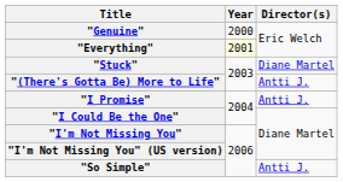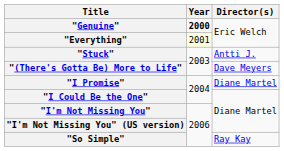"Genuine" | Year: normal -> bold
"Stuck" | Director(s): Diane Martel -> Antti J.
"(There's Gotta Be) More to Life" | Director(s): Antti J. -> Dave Meyers
"I Promise" | Director(s): Antti J. -> Diane Martel
"So Simple" | Director(s): Antti J. -> Ray Kay
